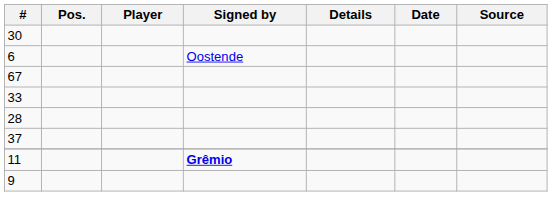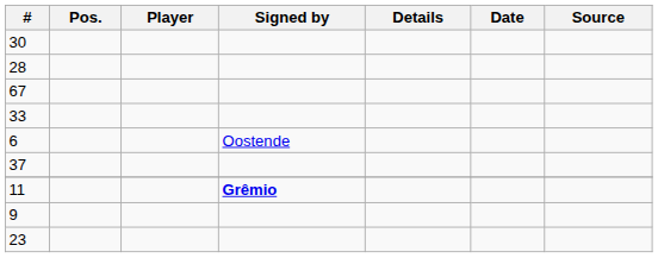rows swapped: 28 <-> 6
+ row: 23
